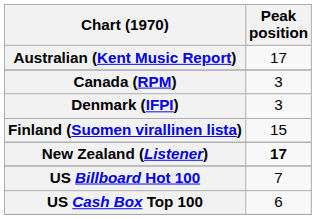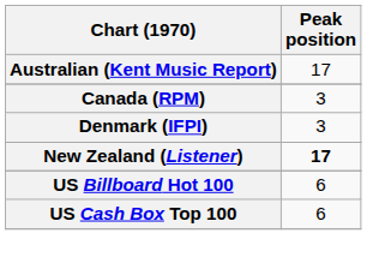- row: Finland (Suomen virallinen lista) | 15
US Billboard Hot 100 | Peak position: 7 -> 6
